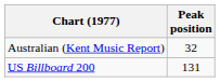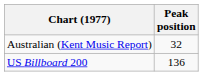US Billboard 200 | Peak position: 131 -> 136
